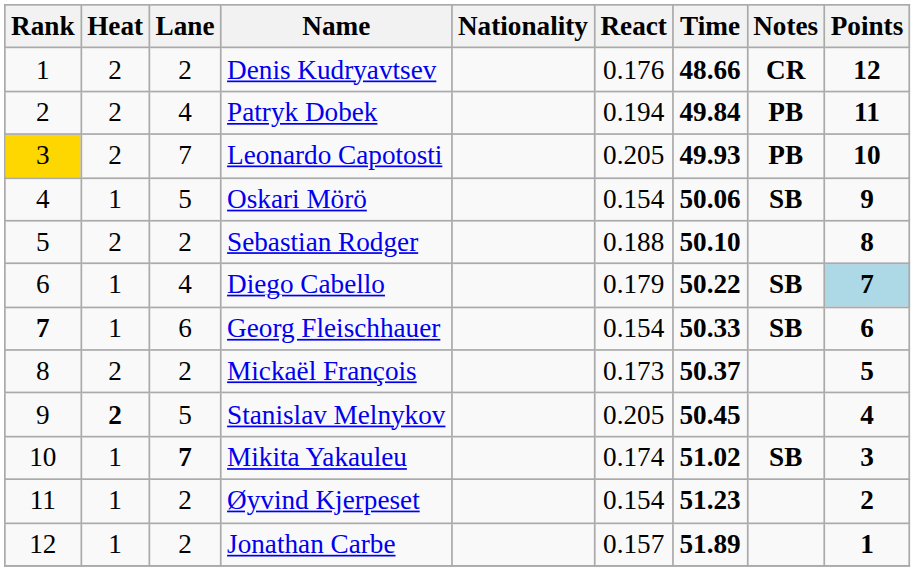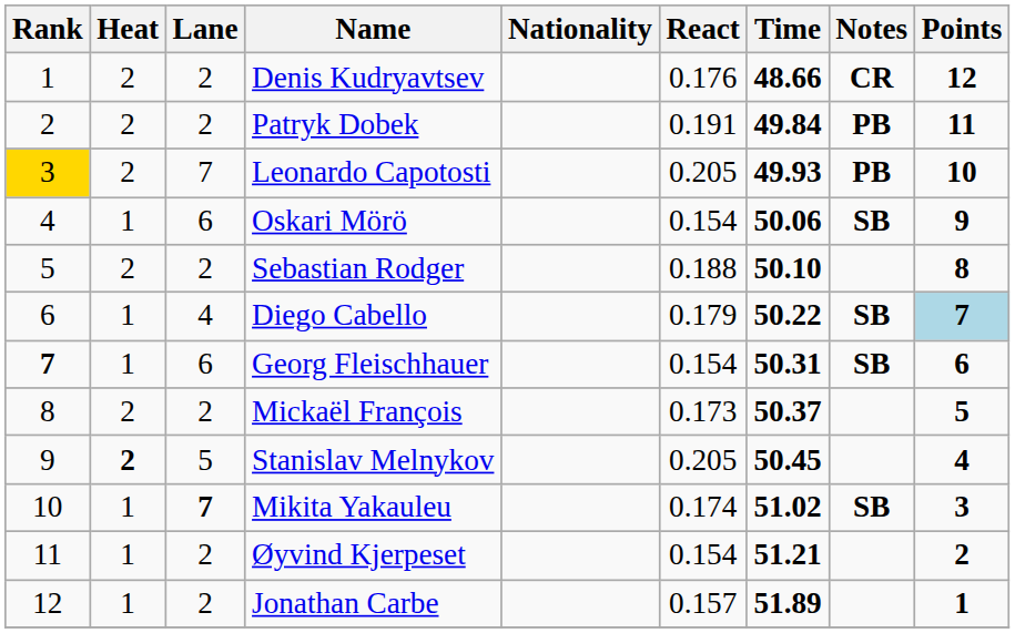Patryk Dobek | Lane: 4 -> 2
Patryk Dobek | React: 0.194 -> 0.191
Oskari Mörö | Lane: 5 -> 6
Georg Fleischhauer | Time: 50.33 -> 50.31
Øyvind Kjerpeset | Time: 51.23 -> 51.21
